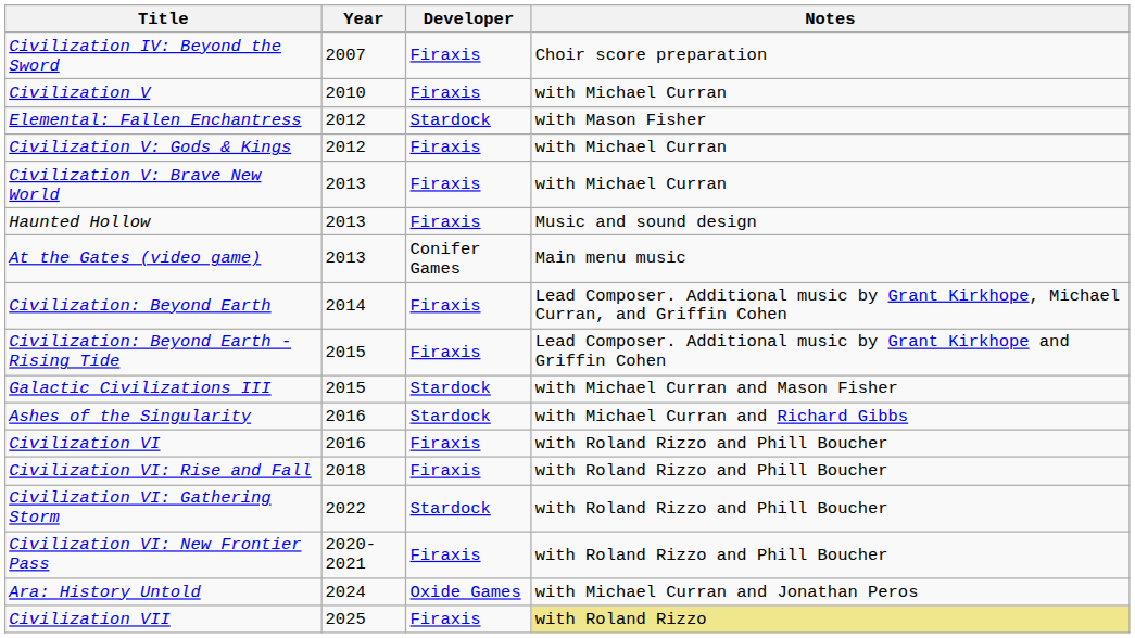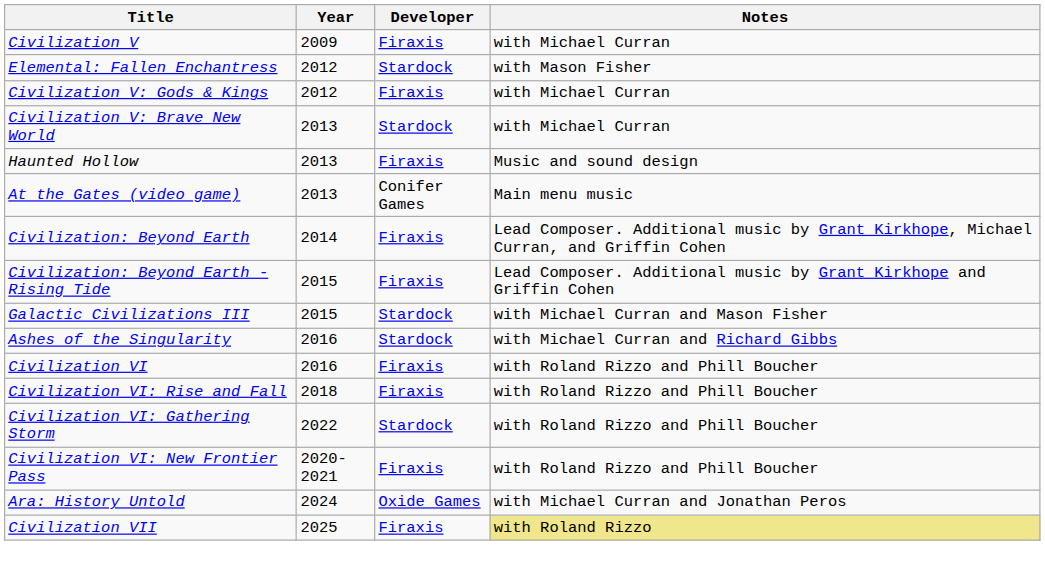- row: Civilization IV: Beyond the Sword | 2007 | Firaxis | Choir score preparation
Civilization V | Year: 2010 -> 2009
Civilization V: Brave New World | Developer: Firaxis -> Stardock
